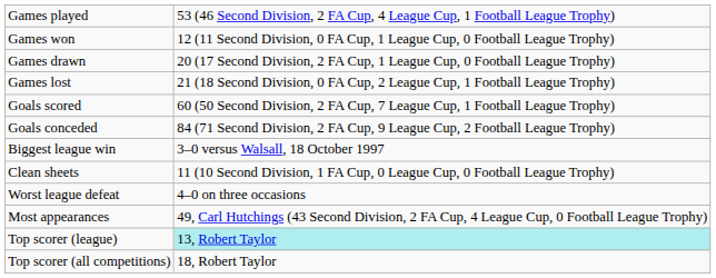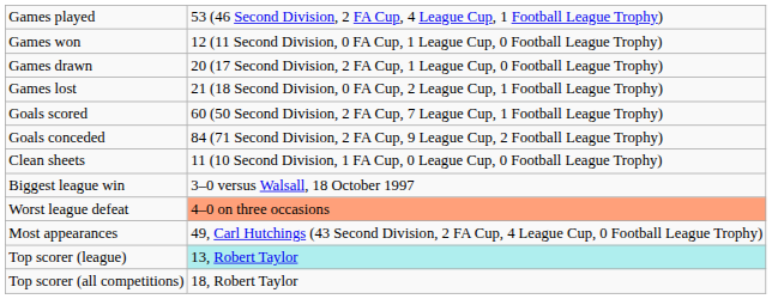rows swapped: Clean sheets <-> Biggest league win
Worst league defeat | column 2: no background -> lightsalmon background
